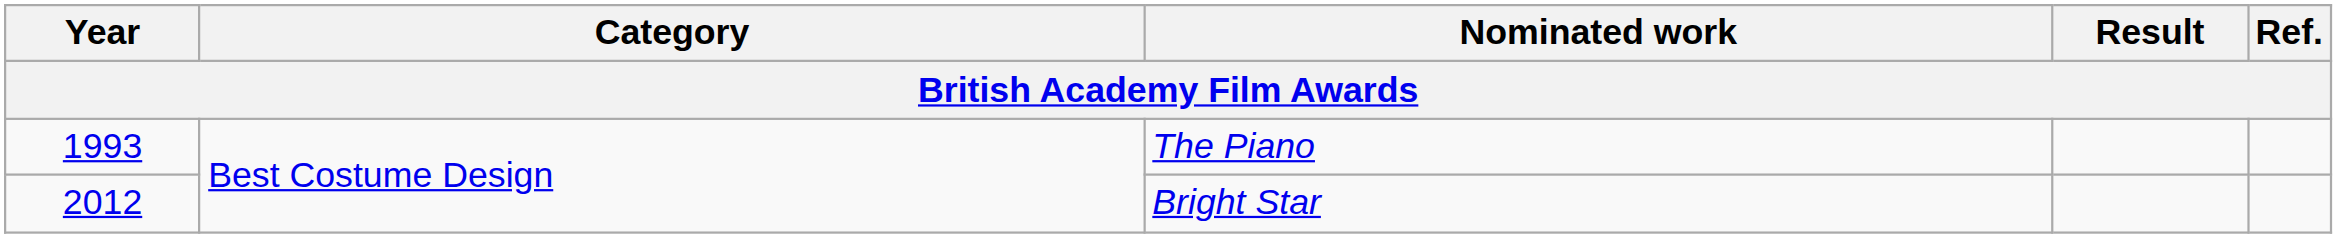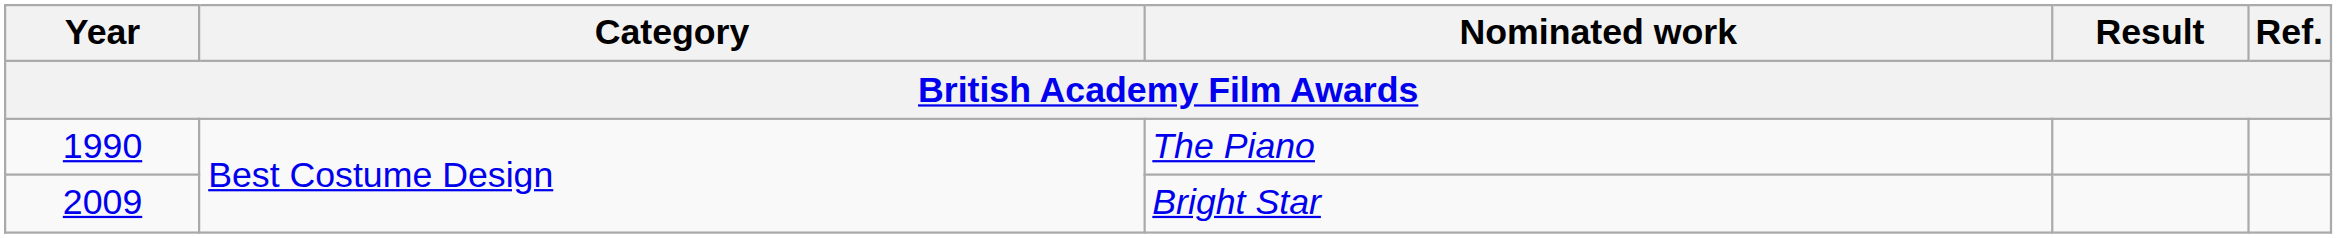The Piano | Year: 1993 -> 1990
Bright Star | Year: 2012 -> 2009
